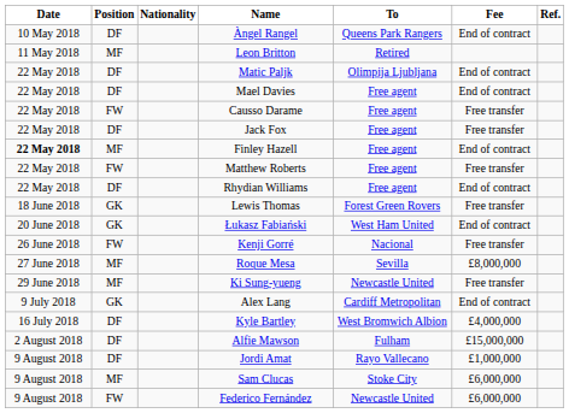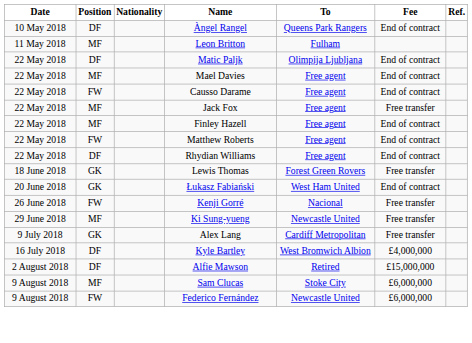Leon Britton | To: Retired -> Fulham
Mael Davies | Position: DF -> MF
Causso Darame | Fee: Free transfer -> End of contract
Jack Fox | Position: DF -> MF
Finley Hazell | Date: bold -> normal
Matthew Roberts | Fee: Free transfer -> End of contract
- row: 27 June 2018 | MF | Roque Mesa | Sevilla | £8,000,000
Alex Lang | Fee: End of contract -> Free transfer
Alfie Mawson | To: Fulham -> Retired
- row: 9 August 2018 | DF | Jordi Amat | Rayo Vallecano | £1,000,000
